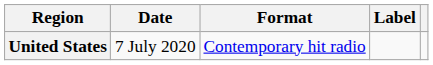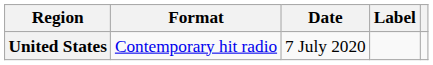columns swapped: Date <-> Format
